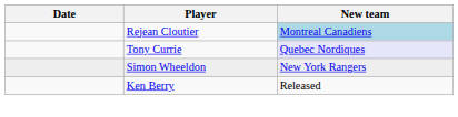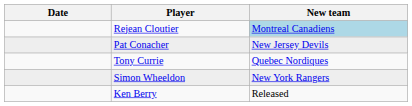+ row: Pat Conacher | New Jersey Devils
Tony Currie | New team: lavender background -> no background
